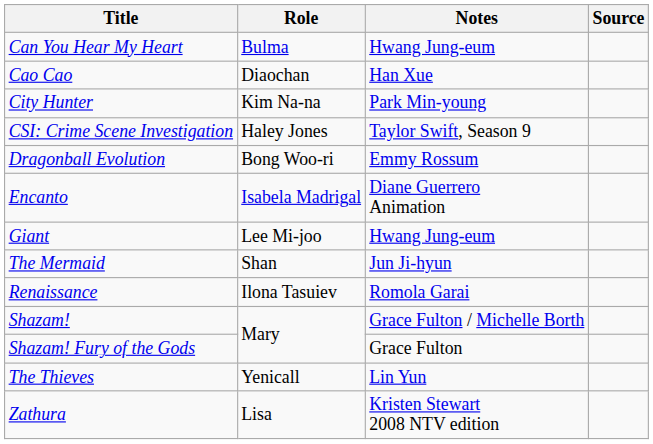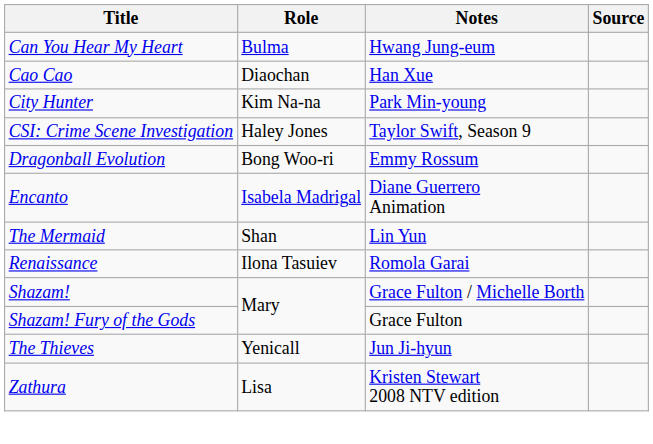- row: Giant | Lee Mi-joo | Hwang Jung-eum
The Mermaid | Notes: Jun Ji-hyun -> Lin Yun
The Thieves | Notes: Lin Yun -> Jun Ji-hyun
